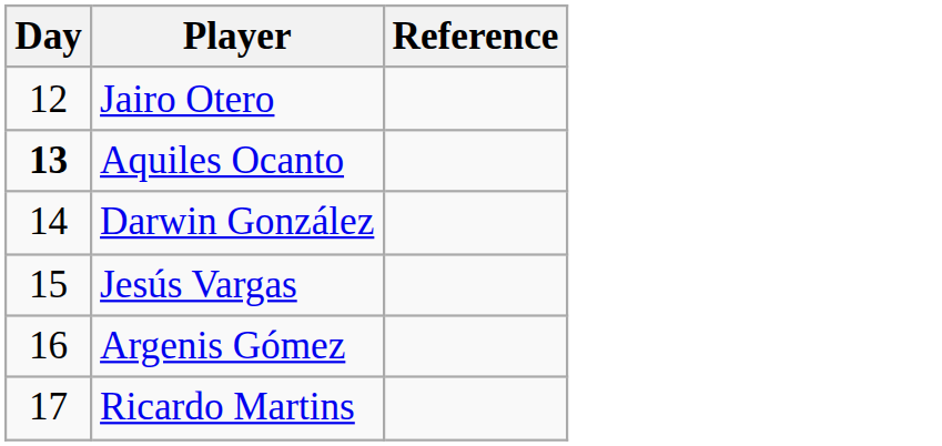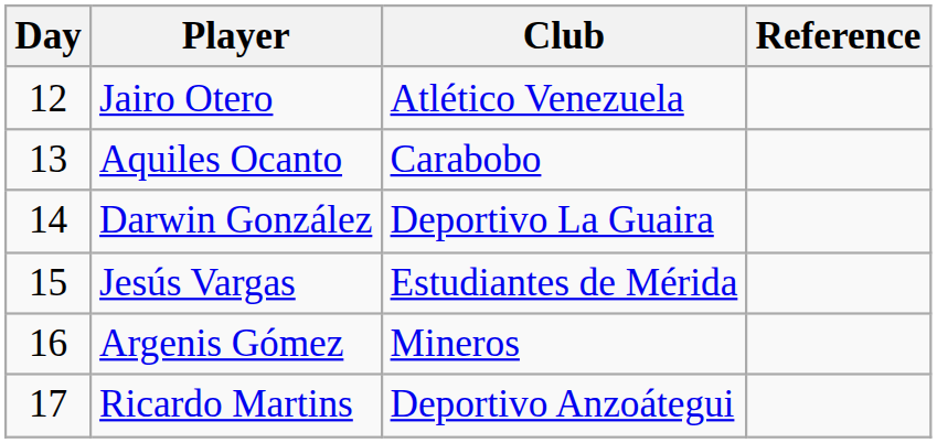+ column: Club | Atlético Venezuela | Carabobo | Deportivo La Guaira | Estudiantes de Mérida | Mineros | Deportivo Anzoátegui
Aquiles Ocanto | Day: bold -> normal
